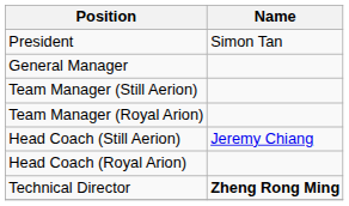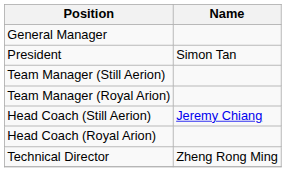rows swapped: President <-> General Manager
Technical Director | Name: bold -> normal
